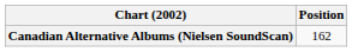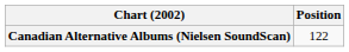Canadian Alternative Albums (Nielsen SoundScan) | Position: 162 -> 122
